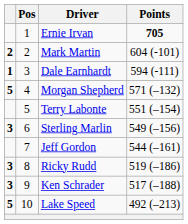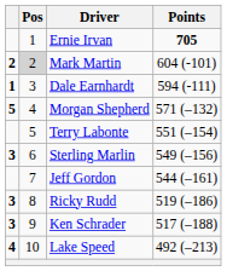Mark Martin | Pos: no background -> lightgrey background
Lake Speed | column 1: 5 -> 4
